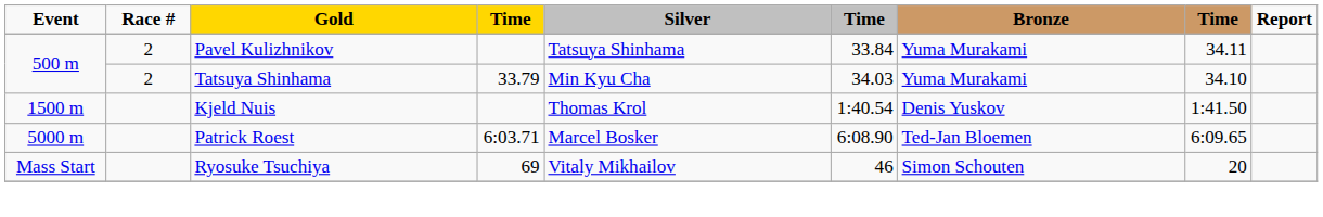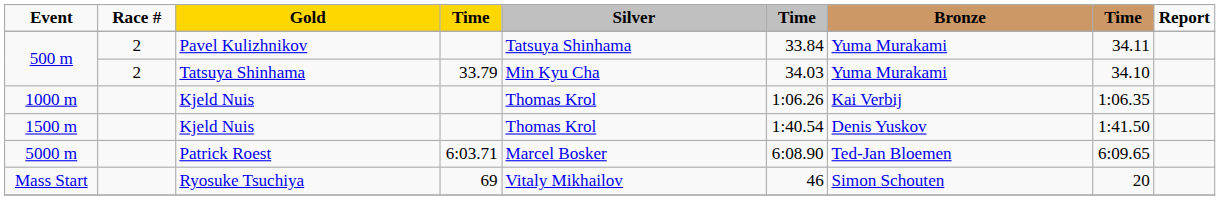+ row: 1000 m | Kjeld Nuis | Thomas Krol | 1:06.26 | Kai Verbij | 1:06.35
